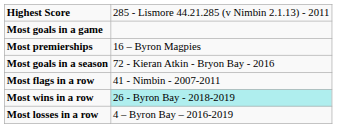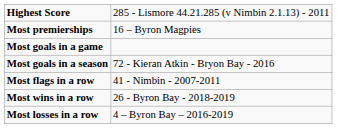rows swapped: Most premierships <-> Most goals in a game
Most wins in a row | column 2: paleturquoise background -> no background
